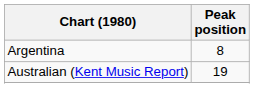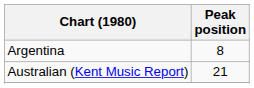Australian (Kent Music Report) | Peak position: 19 -> 21
